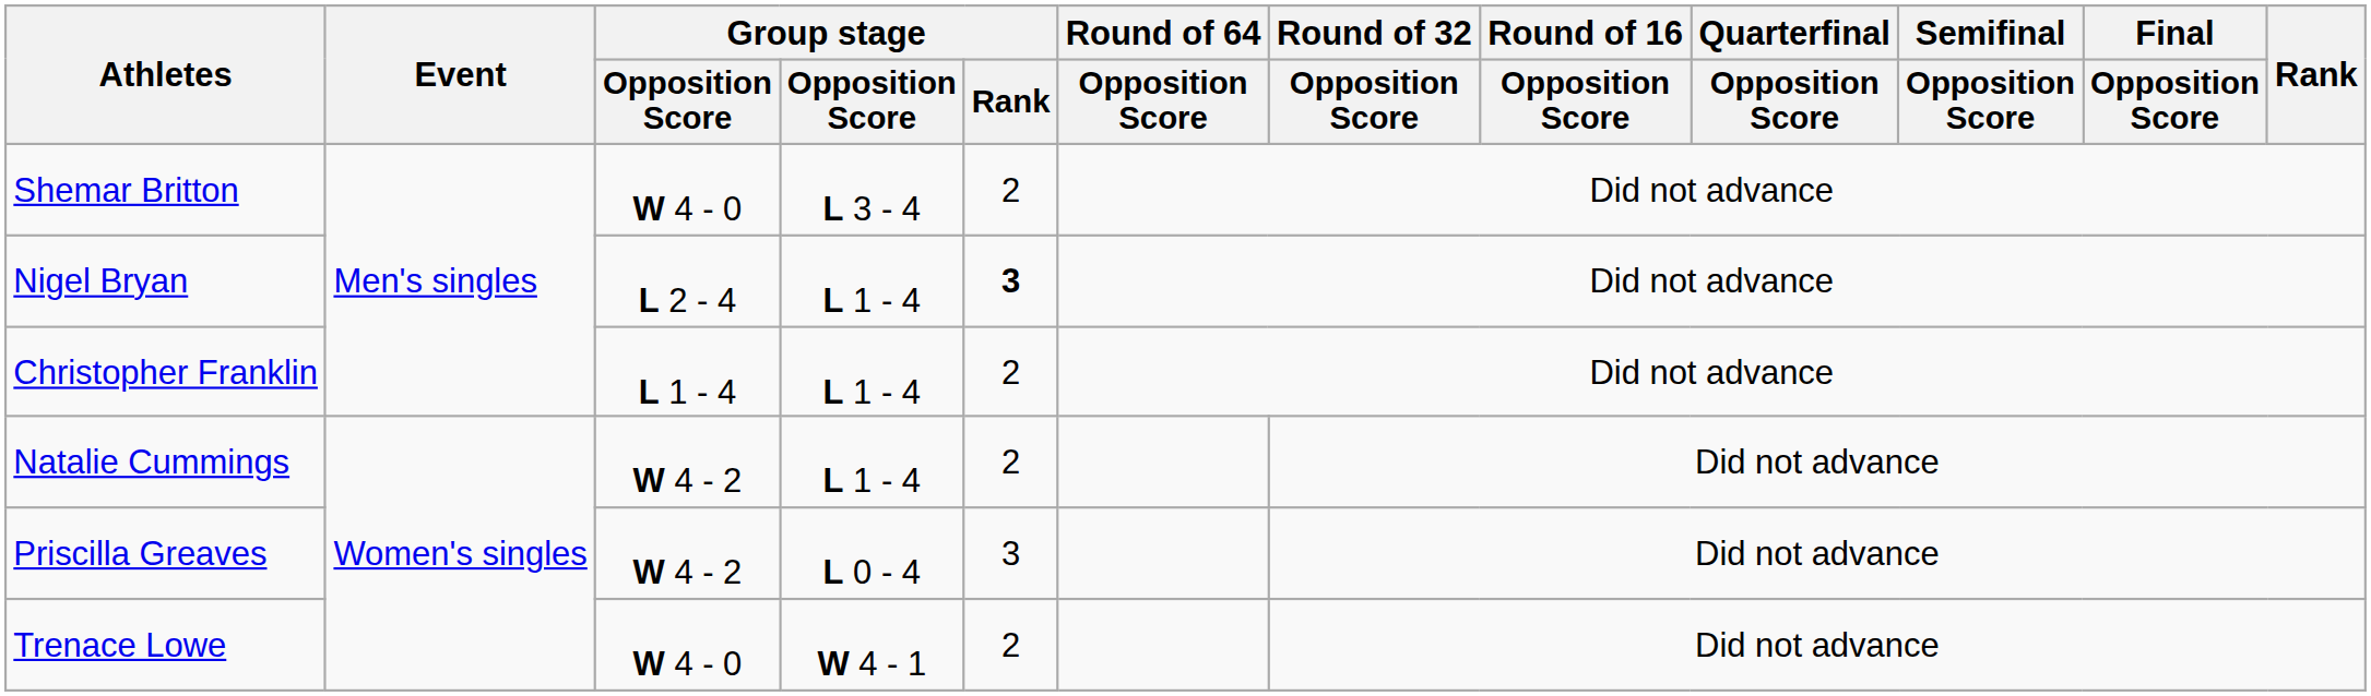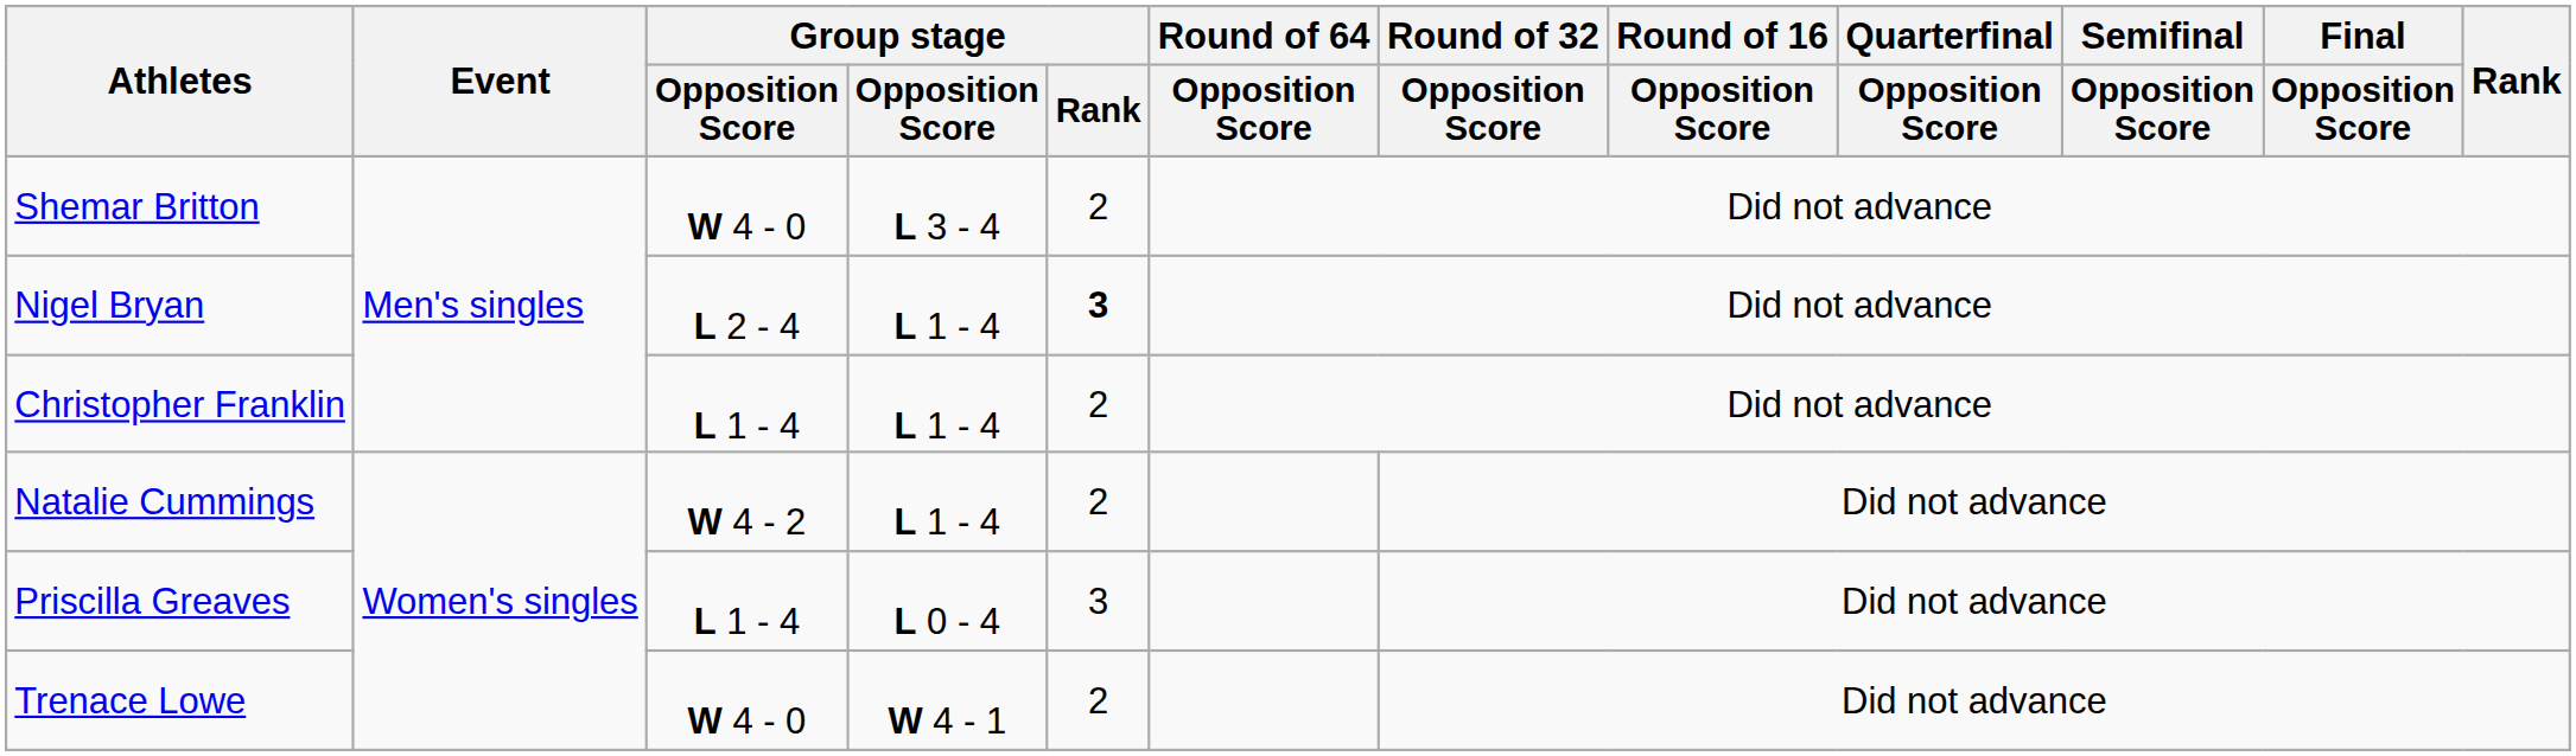Priscilla Greaves | column 3: W 4 - 2 -> L 1 - 4
